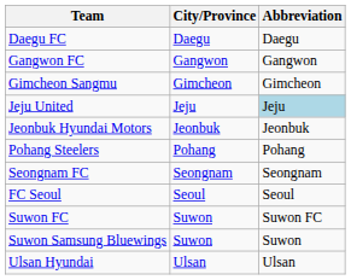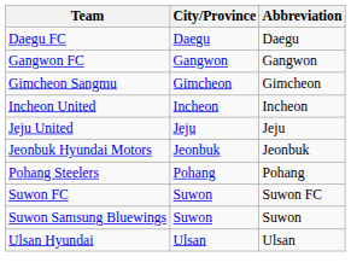+ row: Incheon United | Incheon | Incheon
Jeju United | Abbreviation: lightblue background -> no background
- row: Seongnam FC | Seongnam | Seongnam
- row: FC Seoul | Seoul | Seoul
